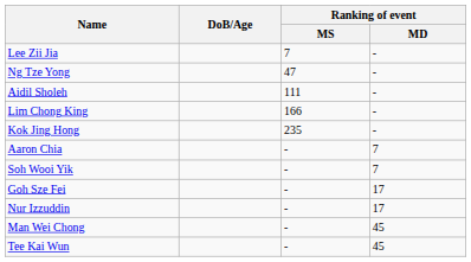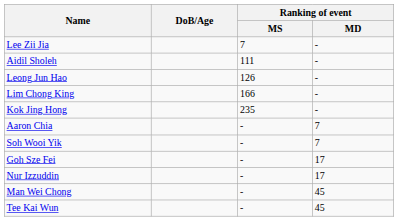- row: Ng Tze Yong | 47 | -
+ row: Leong Jun Hao | 126 | -
